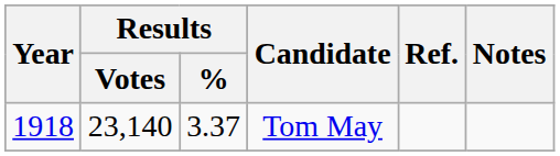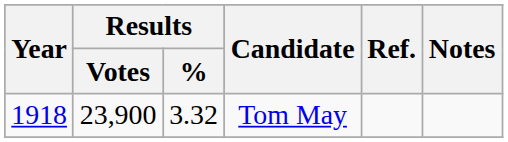Tom May | Results / Votes: 23,140 -> 23,900
Tom May | Results / %: 3.37 -> 3.32
